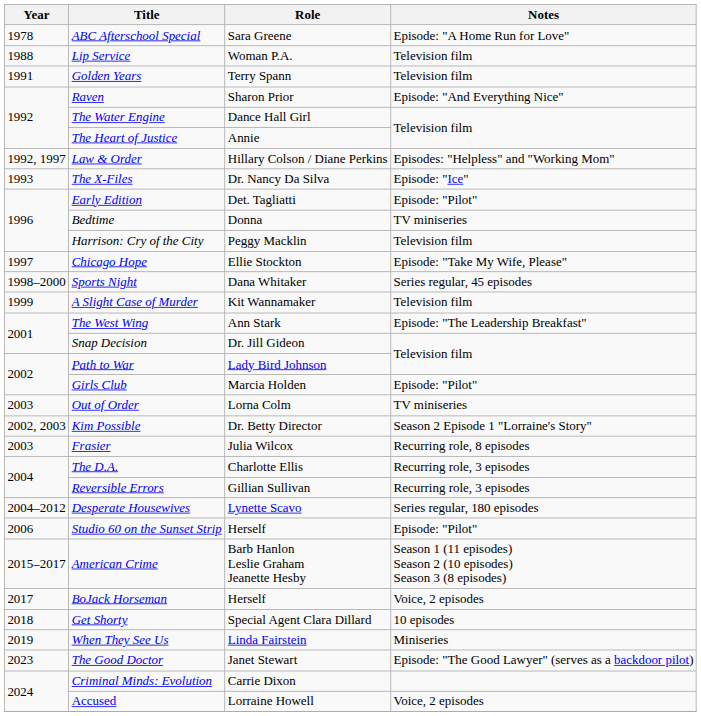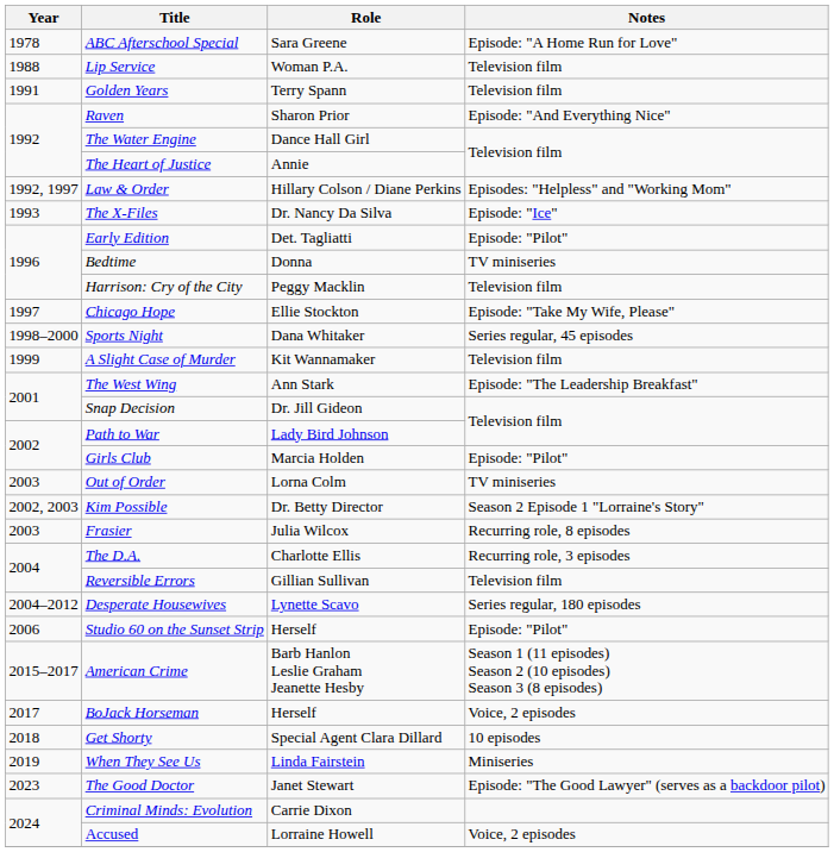Reversible Errors | Notes: Recurring role, 3 episodes -> Television film
